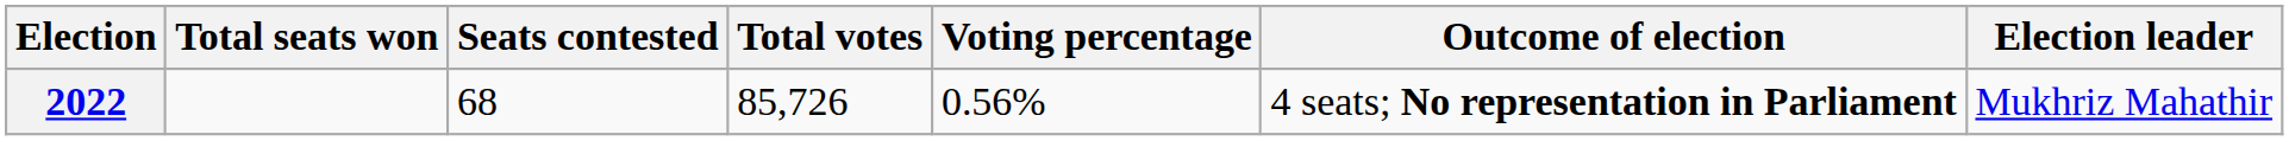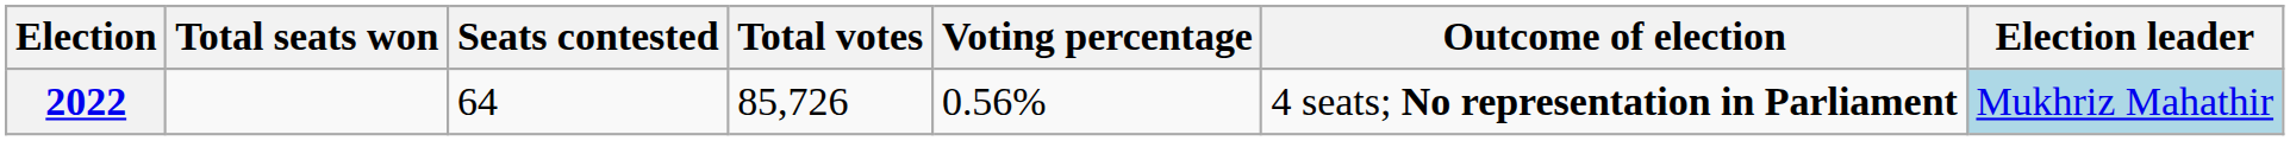2022 | Seats contested: 68 -> 64
2022 | Election leader: no background -> lightblue background
